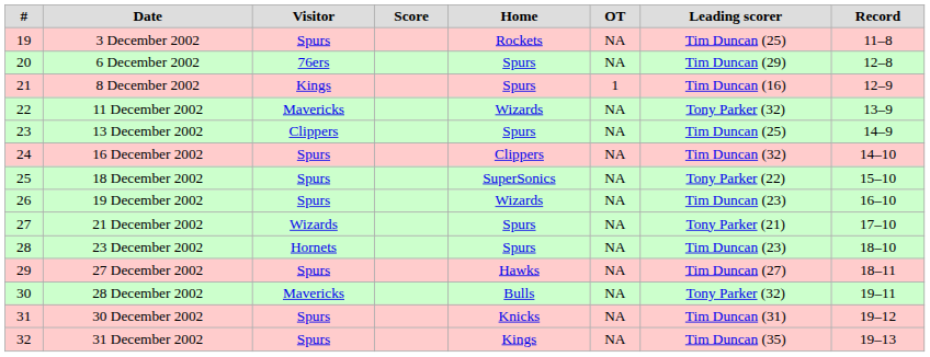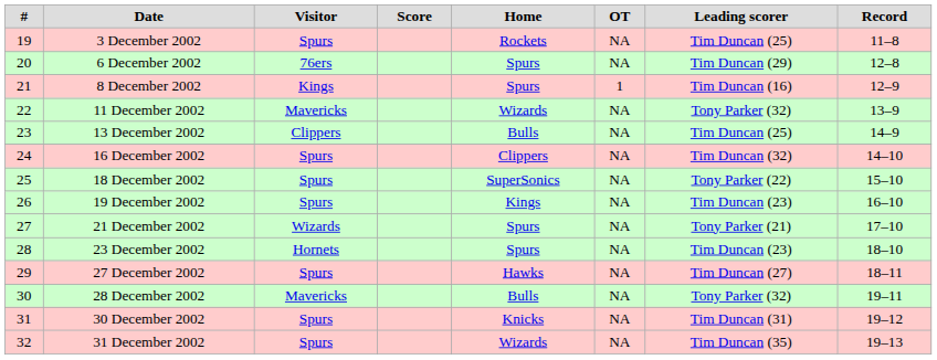13 December 2002 | Home: Spurs -> Bulls
19 December 2002 | Home: Wizards -> Kings
31 December 2002 | Home: Kings -> Wizards
